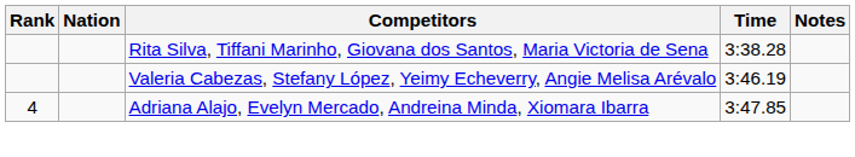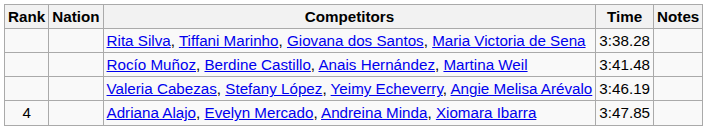+ row: Rocío Muñoz, Berdine Castillo, Anais Hernández, Martina Weil | 3:41.48
